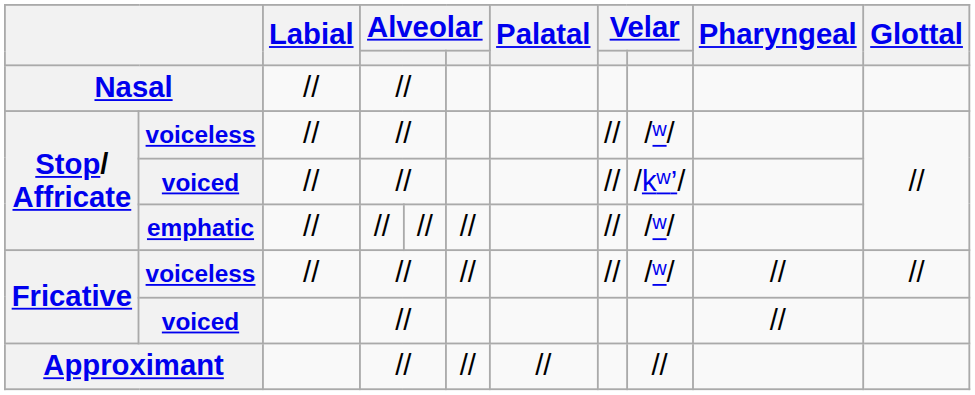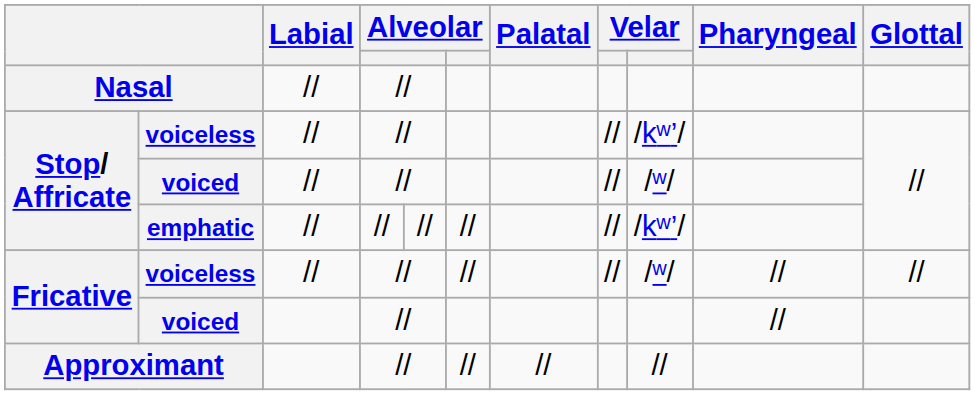Stop/ Affricate / voiceless | column 9: /ʷ/ -> /kʷ’/
Stop/ Affricate / voiced | column 9: /kʷ’/ -> /ʷ/
emphatic | column 9: /ʷ/ -> /kʷ’/
